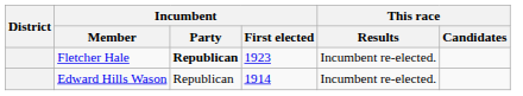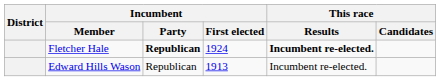Fletcher Hale | Incumbent / First elected: 1923 -> 1924
Fletcher Hale | This race / Results: normal -> bold
Edward Hills Wason | Incumbent / First elected: 1914 -> 1913
